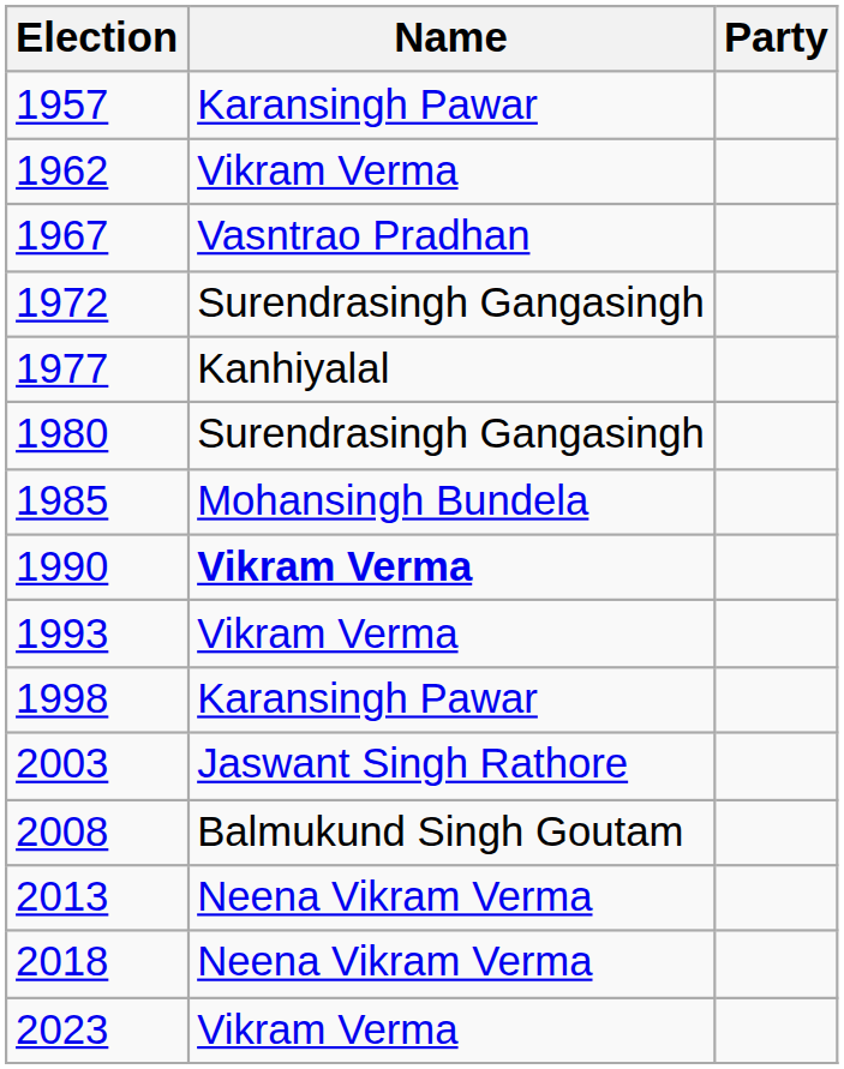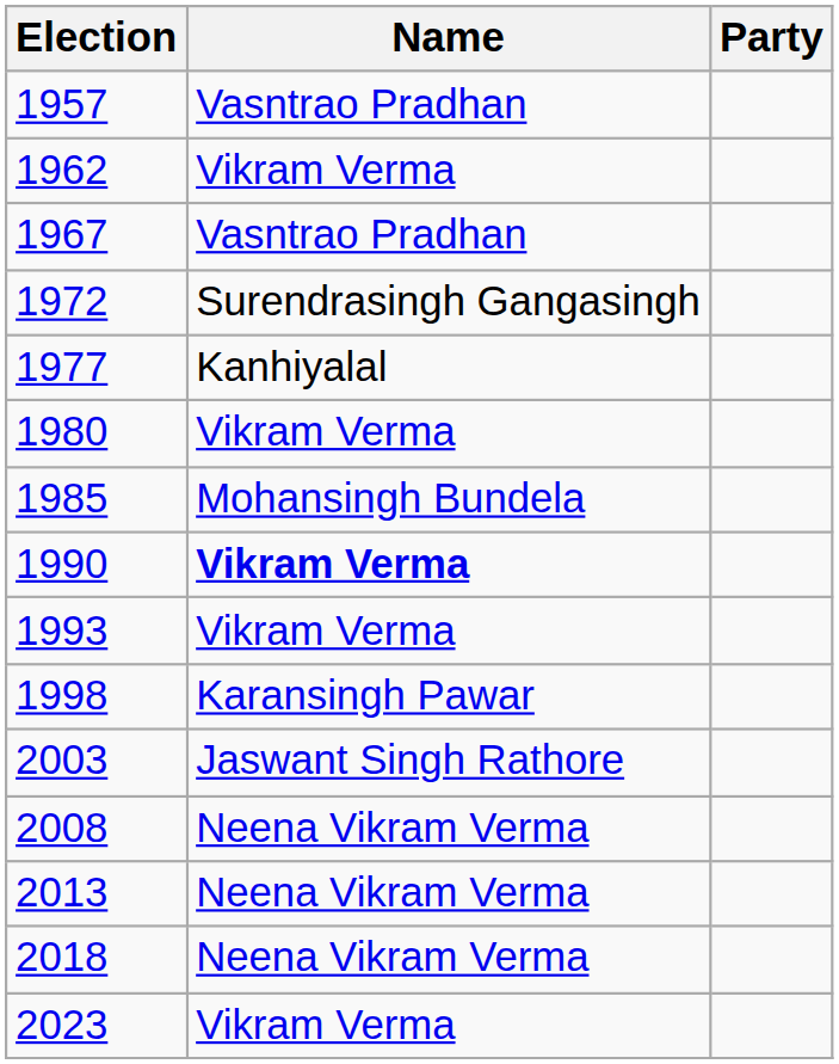1957 | Name: Karansingh Pawar -> Vasntrao Pradhan
1980 | Name: Surendrasingh Gangasingh -> Vikram Verma
2008 | Name: Balmukund Singh Goutam -> Neena Vikram Verma
